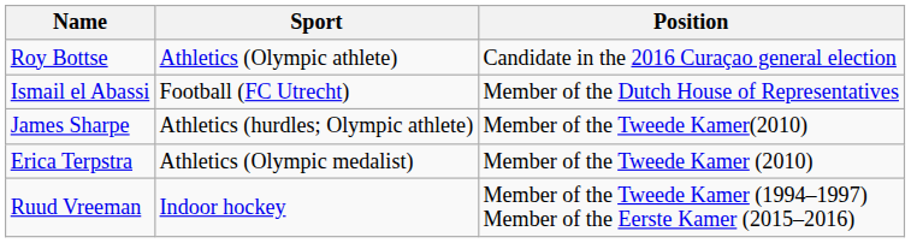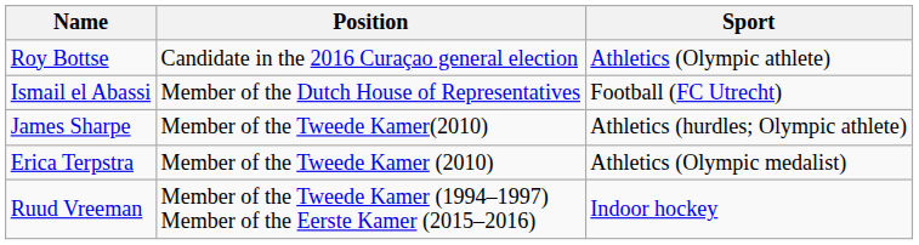columns swapped: Sport <-> Position
